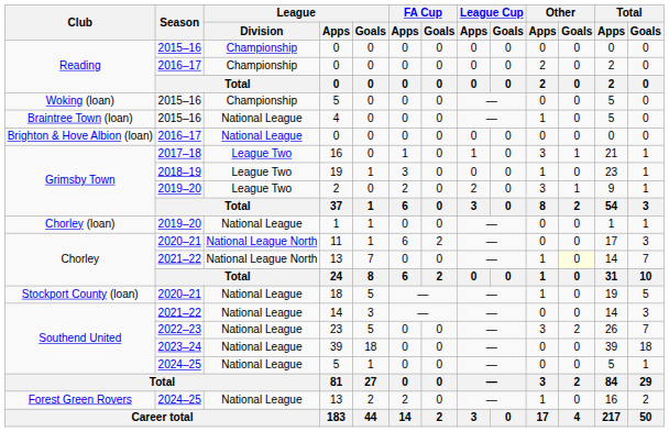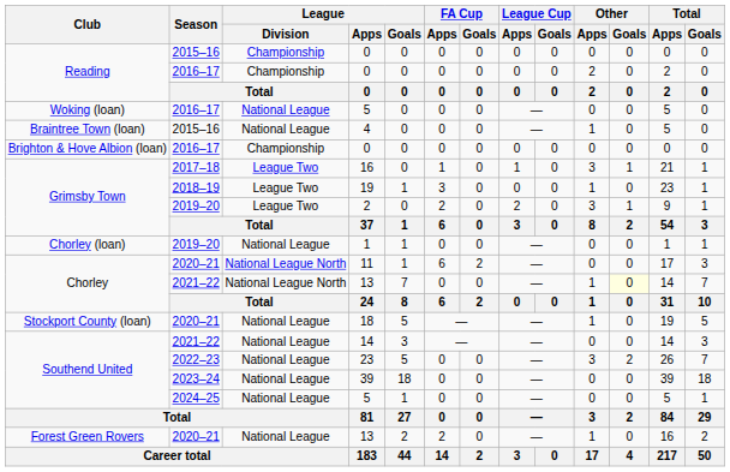Woking (loan) / 5 | Season: 2015–16 -> 2016–17
Woking (loan) / 5 | League / Division: Championship -> National League
Brighton & Hove Albion (loan) / 0 | League / Division: National League -> Championship
Forest Green Rovers / 13 | Season: 2024–25 -> 2020–21
